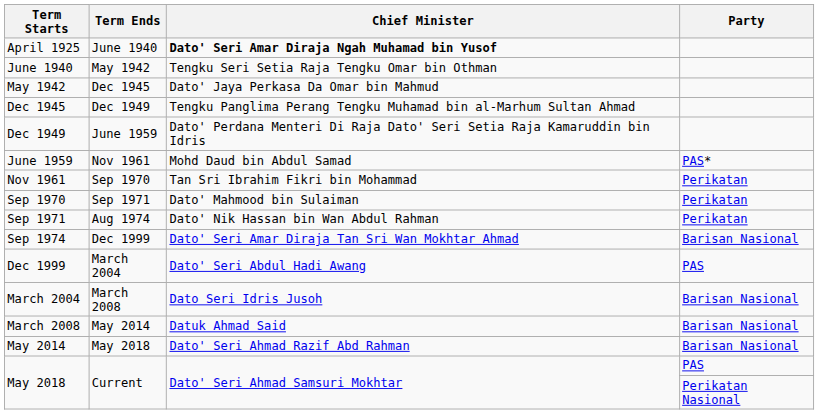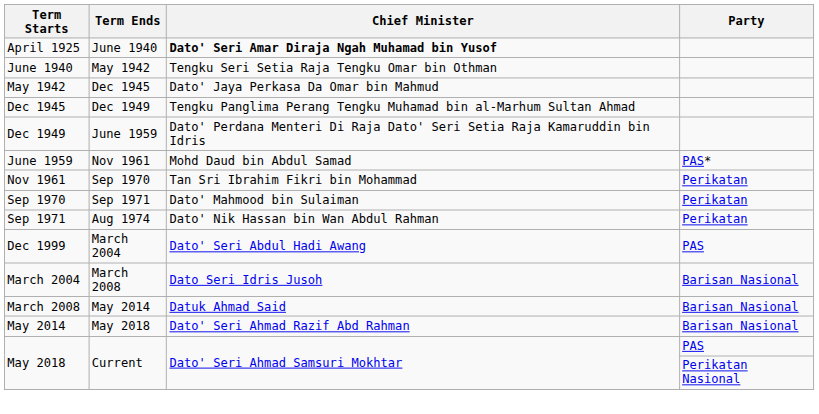- row: Sep 1974 | Dec 1999 | Dato' Seri Amar Diraja Tan Sri Wan Mokhtar Ahmad | Barisan Nasional
